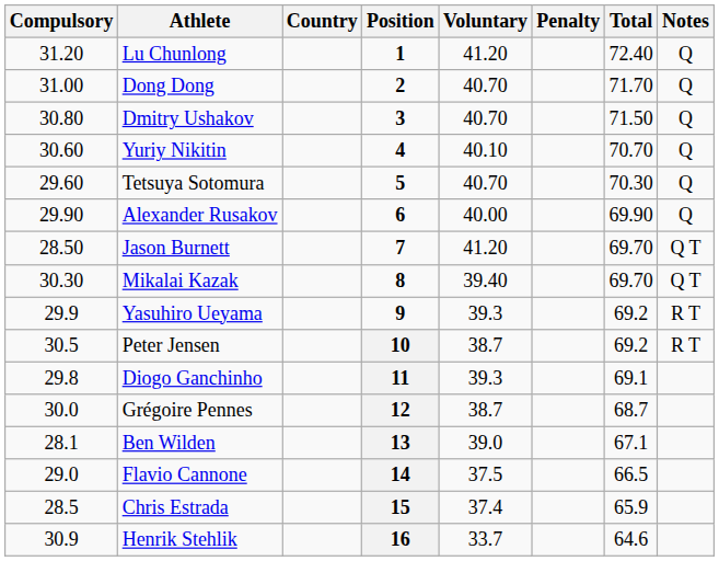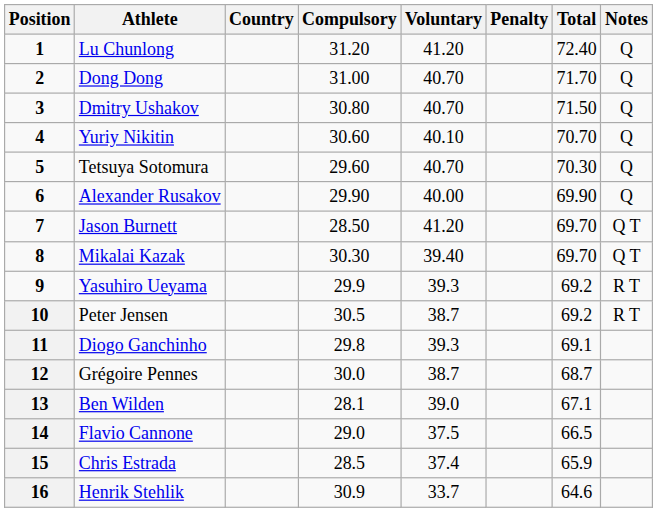columns swapped: Position <-> Compulsory
